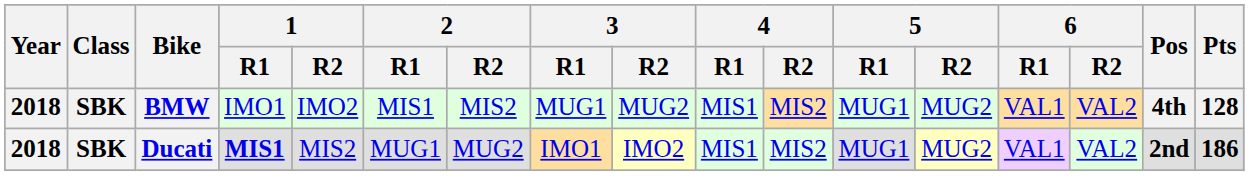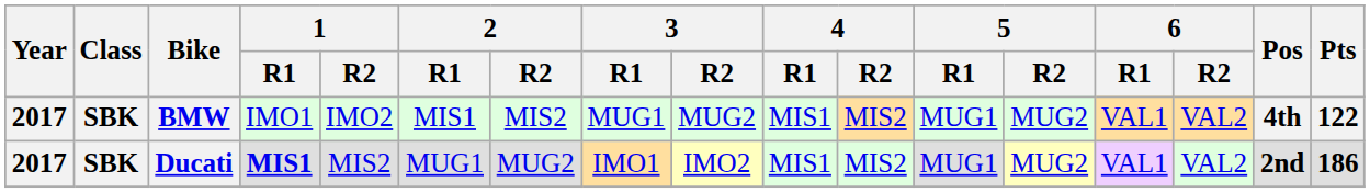BMW | Year: 2018 -> 2017
BMW | Pts: 128 -> 122
Ducati | Year: 2018 -> 2017
